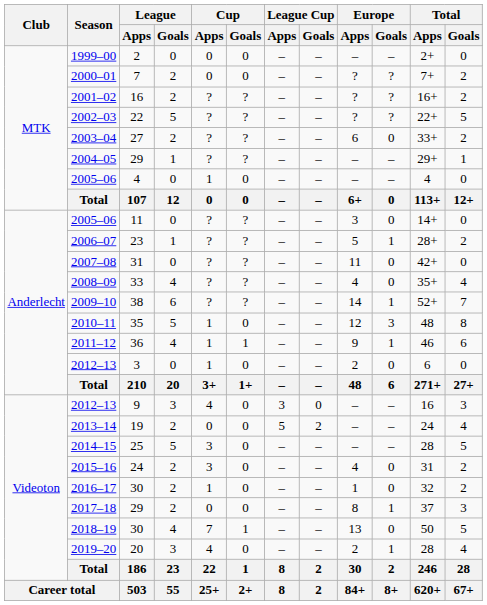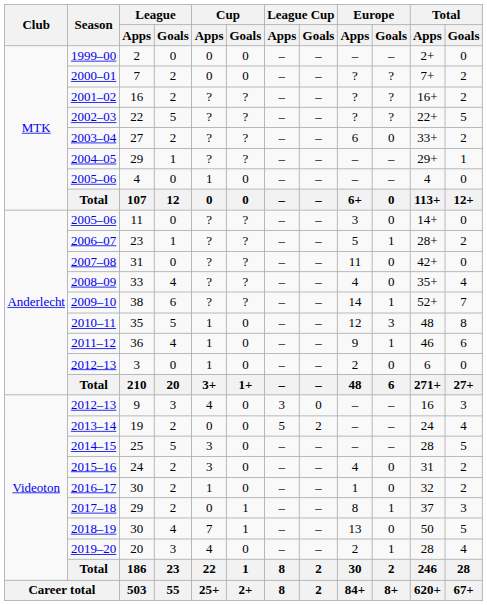2011–12 | Cup / Goals: 1 -> 0
2017–18 | Cup / Goals: 0 -> 1
